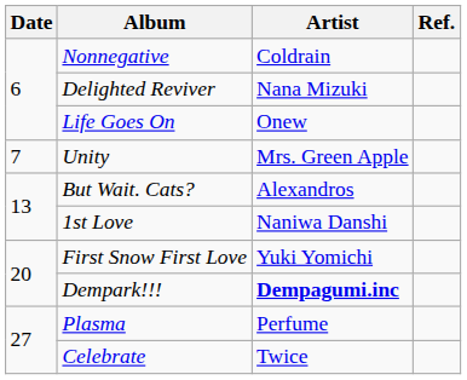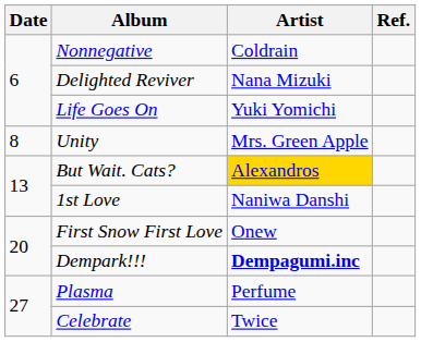Life Goes On | Artist: Onew -> Yuki Yomichi
Unity | Date: 7 -> 8
But Wait. Cats? | Artist: no background -> gold background
First Snow First Love | Artist: Yuki Yomichi -> Onew
